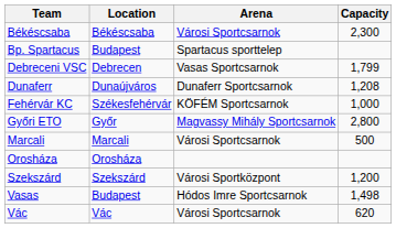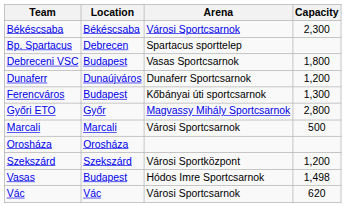Bp. Spartacus | Location: Budapest -> Debrecen
Debreceni VSC | Location: Debrecen -> Budapest
Debreceni VSC | Capacity: 1,799 -> 1,800
Dunaferr | Capacity: 1,208 -> 1,200
- row: Fehérvár KC | Székesfehérvár | KÖFÉM Sportcsarnok | 1,000
+ row: Ferencváros | Budapest | Kőbányai úti sportcsarnok | 1,300
